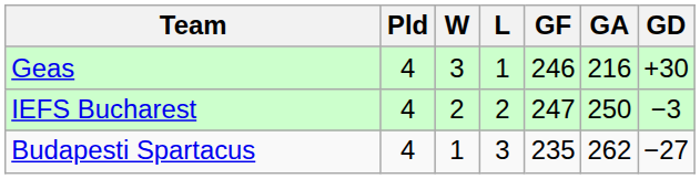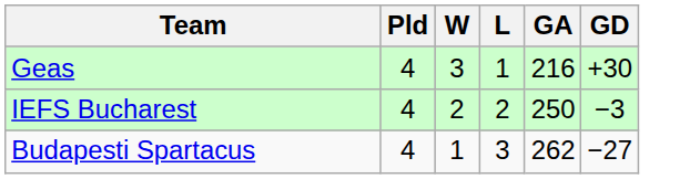- column: GF | 246 | 247 | 235
